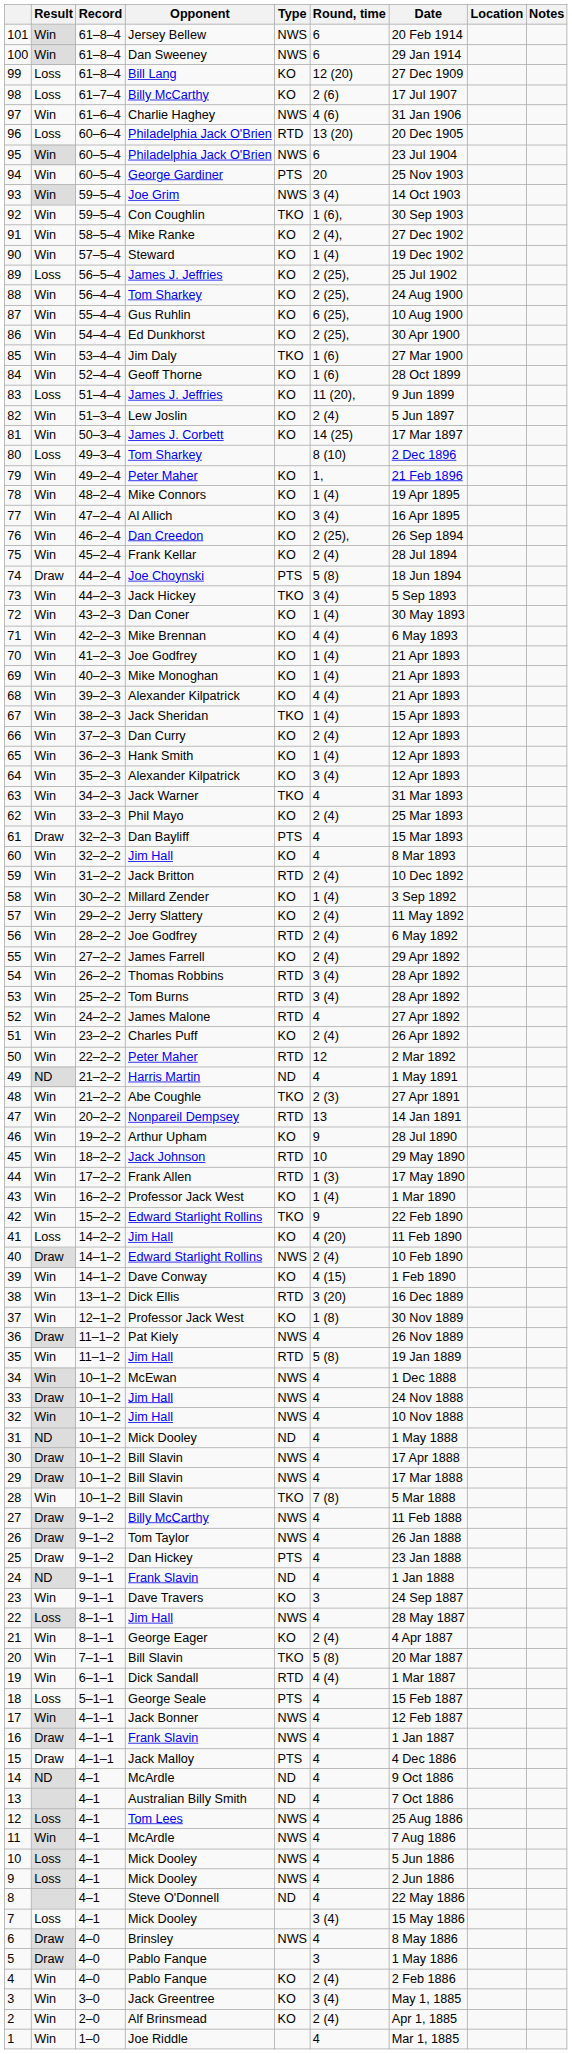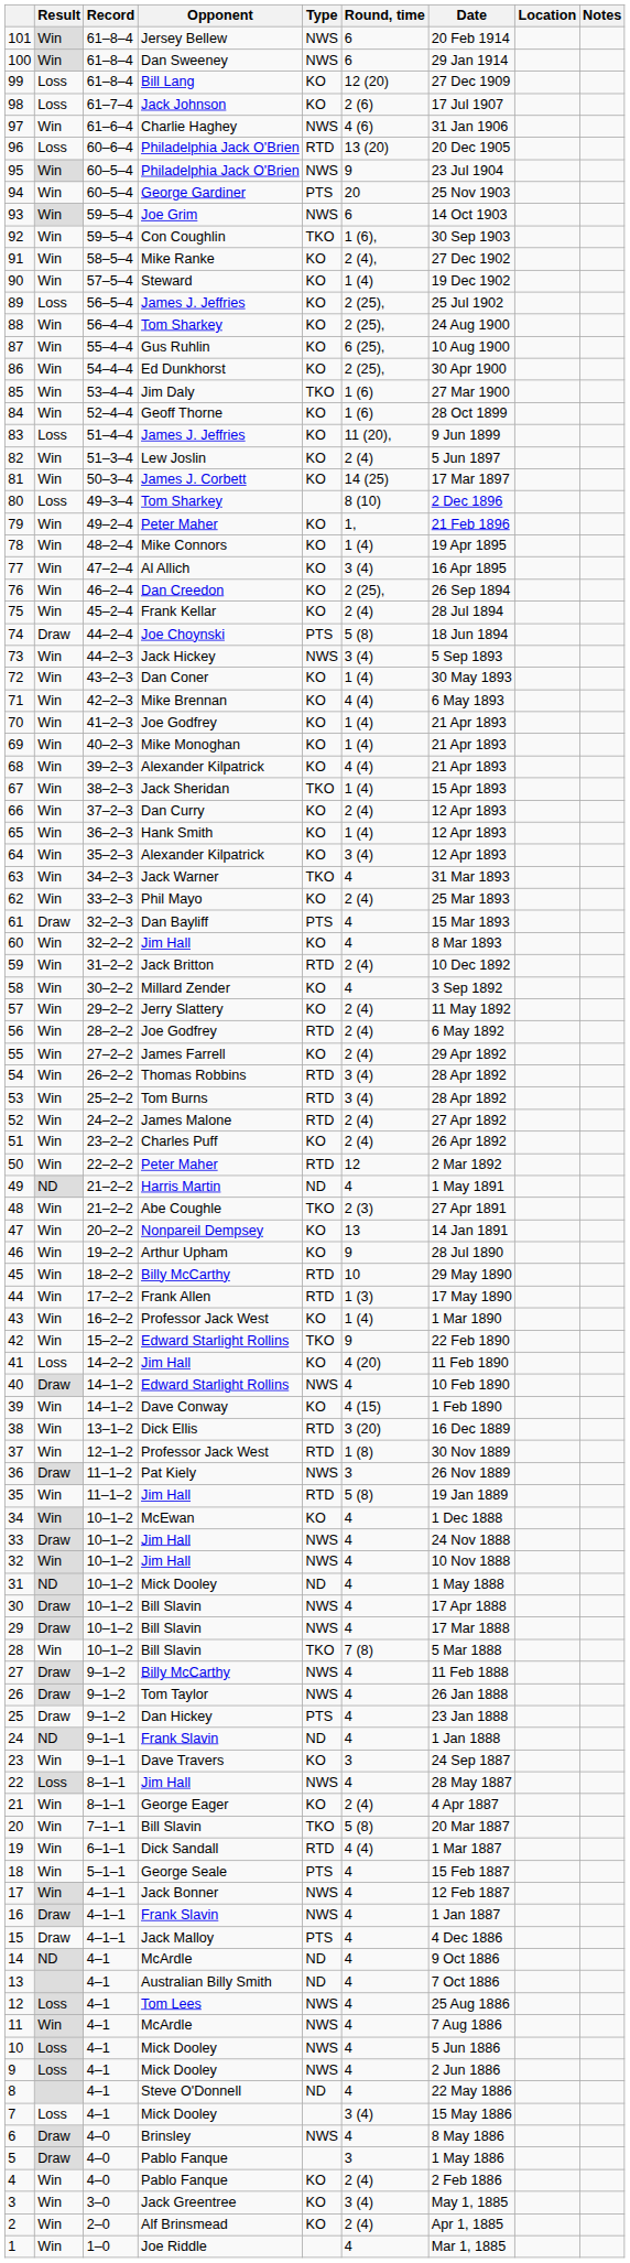98 | Opponent: Billy McCarthy -> Jack Johnson
95 | Round, time: 6 -> 9
93 | Round, time: 3 (4) -> 6
73 | Type: TKO -> NWS
58 | Round, time: 1 (4) -> 4
52 | Round, time: 4 -> 2 (4)
47 | Type: RTD -> KO
45 | Opponent: Jack Johnson -> Billy McCarthy
40 | Round, time: 2 (4) -> 4
37 | Type: KO -> RTD
36 | Round, time: 4 -> 3
34 | Type: NWS -> KO
18 | Result: Loss -> Win
